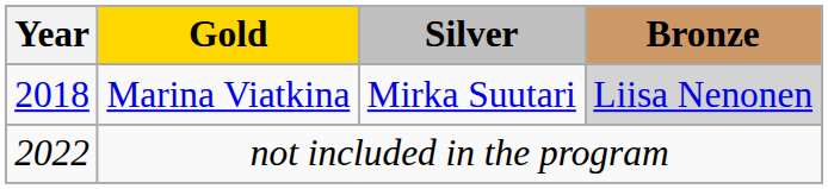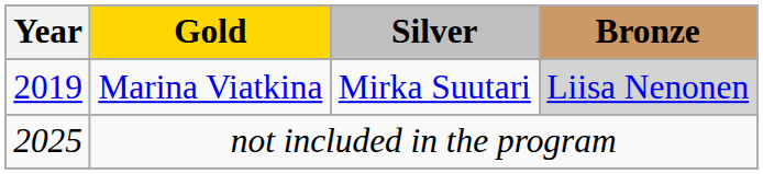Marina Viatkina | Year: 2018 -> 2019
not included in the program | Year: 2022 -> 2025
